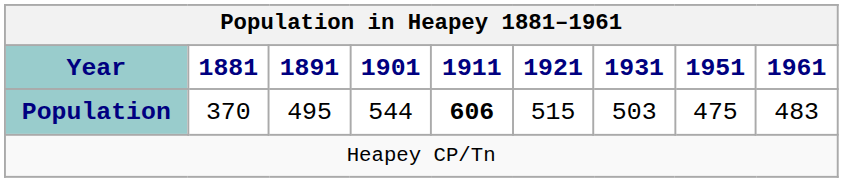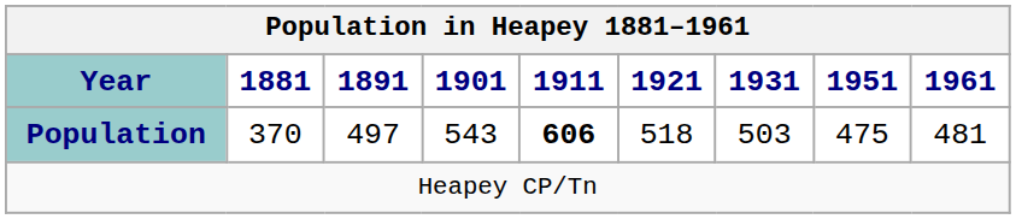Population | 1891: 495 -> 497
Population | 1901: 544 -> 543
Population | 1921: 515 -> 518
Population | 1961: 483 -> 481
